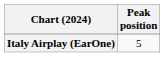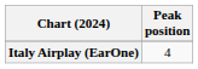Italy Airplay (EarOne) | Peak position: 5 -> 4
